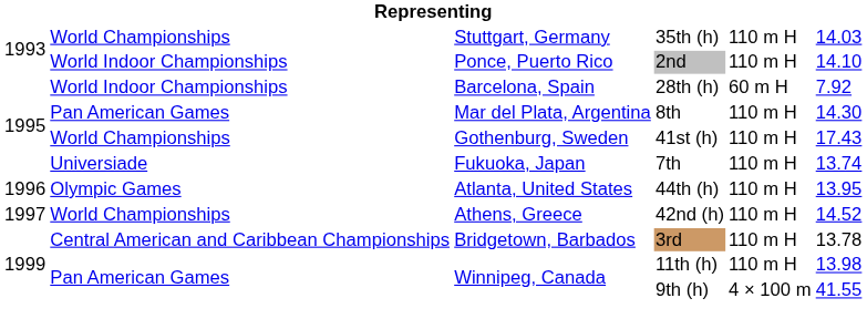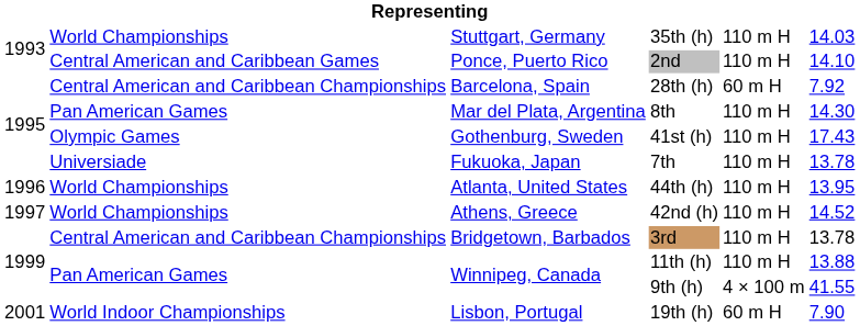2nd | column 2: World Indoor Championships -> Central American and Caribbean Games
28th (h) | column 2: World Indoor Championships -> Central American and Caribbean Championships
41st (h) | column 2: World Championships -> Olympic Games
7th | column 6: 13.74 -> 13.78
44th (h) | column 2: Olympic Games -> World Championships
11th (h) | column 6: 13.98 -> 13.88
+ row: 2001 | World Indoor Championships | Lisbon, Portugal | 19th (h) | 60 m H | 7.90
